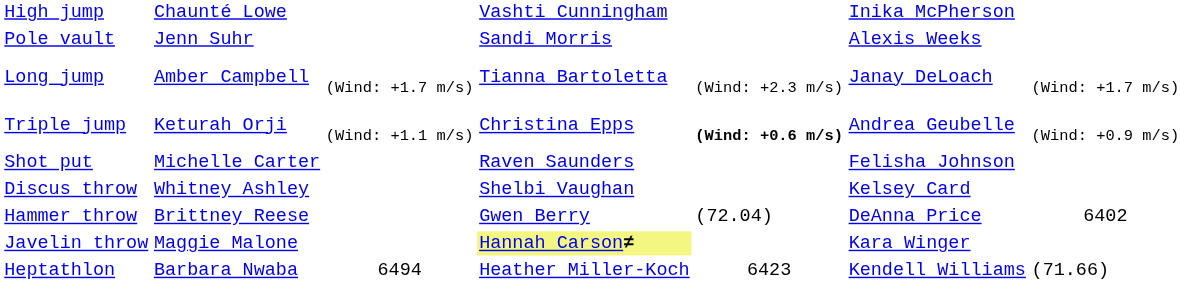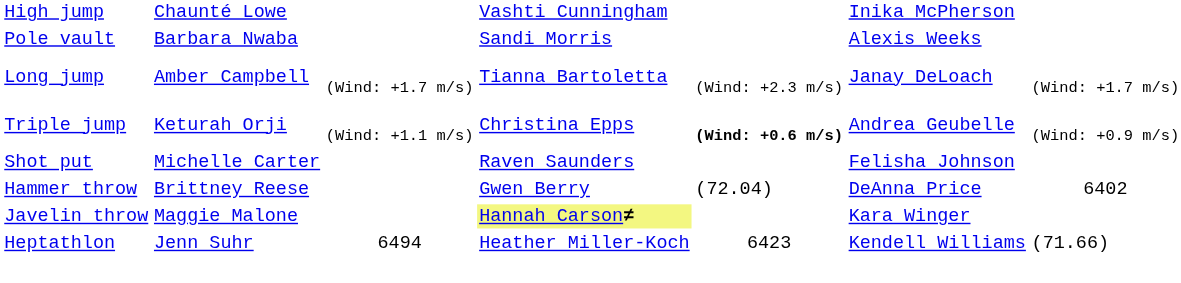Pole vault | column 2: Jenn Suhr -> Barbara Nwaba
- row: Discus throw | Whitney Ashley | Shelbi Vaughan | Kelsey Card
Heptathlon | column 2: Barbara Nwaba -> Jenn Suhr
